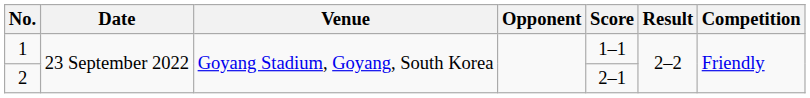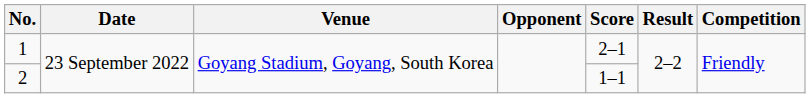1 | Score: 1–1 -> 2–1
2 | Score: 2–1 -> 1–1
